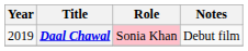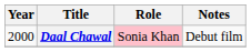Daal Chawal | Year: 2019 -> 2000
